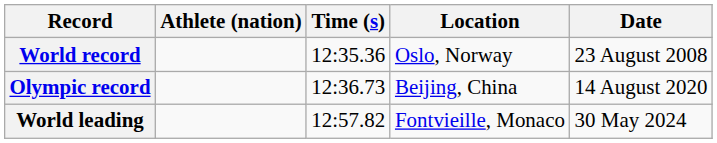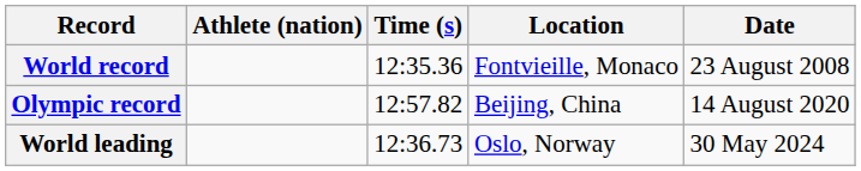World record | Location: Oslo, Norway -> Fontvieille, Monaco
Olympic record | Time (s): 12:36.73 -> 12:57.82
World leading | Time (s): 12:57.82 -> 12:36.73
World leading | Location: Fontvieille, Monaco -> Oslo, Norway
